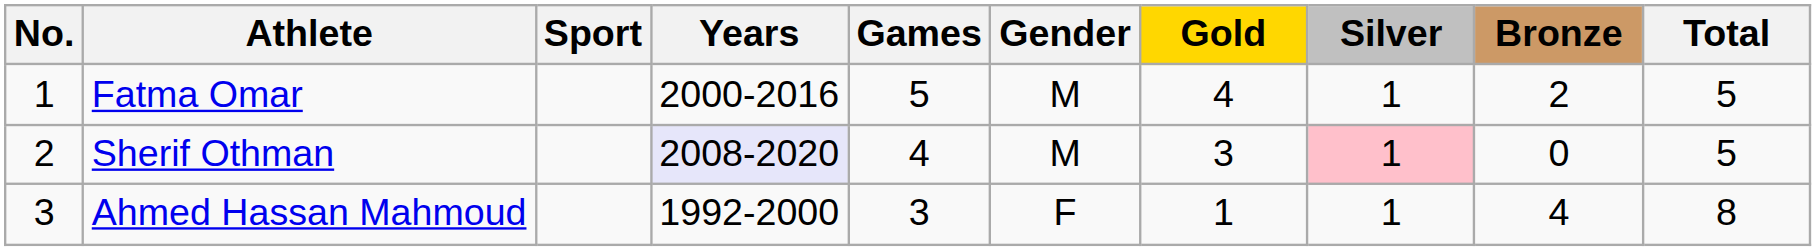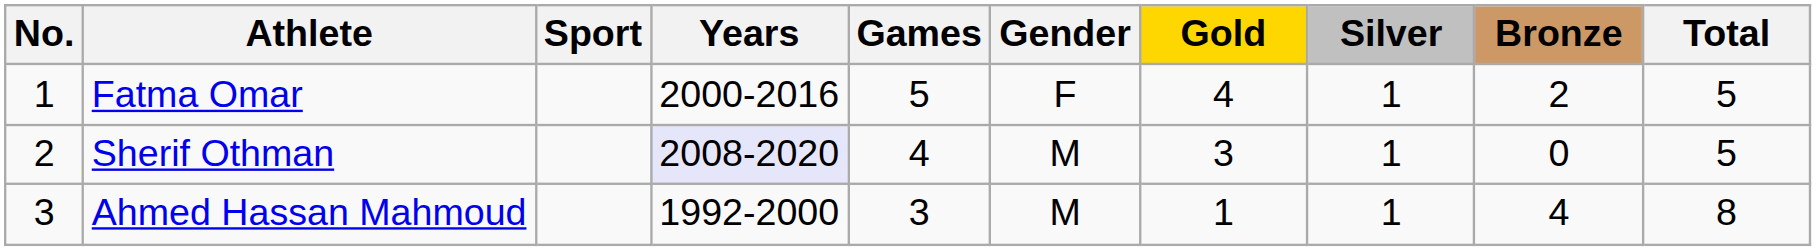Fatma Omar | Gender: M -> F
Sherif Othman | Silver: pink background -> no background
Ahmed Hassan Mahmoud | Gender: F -> M
